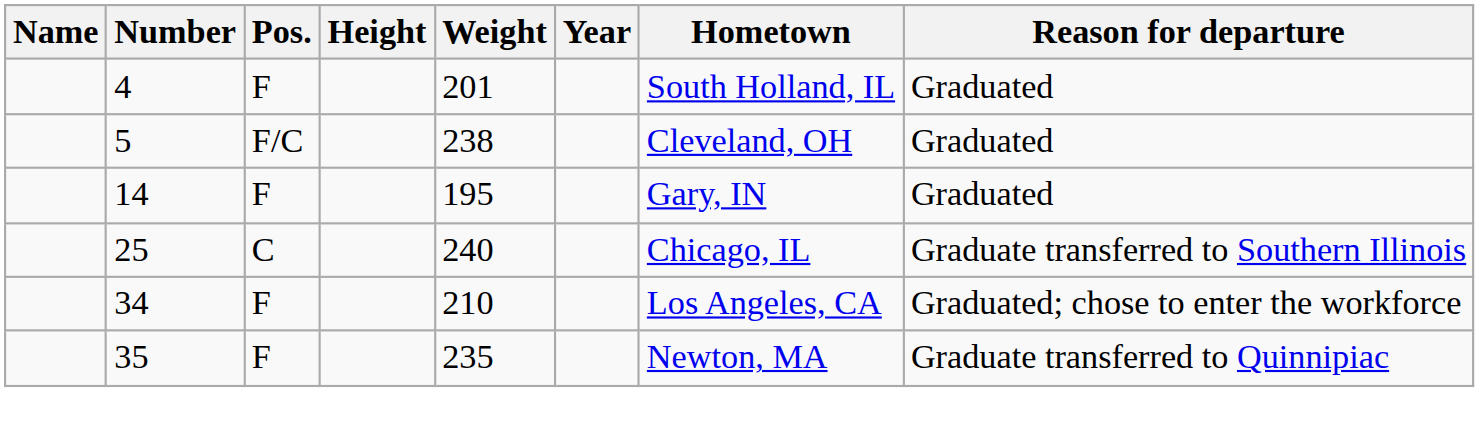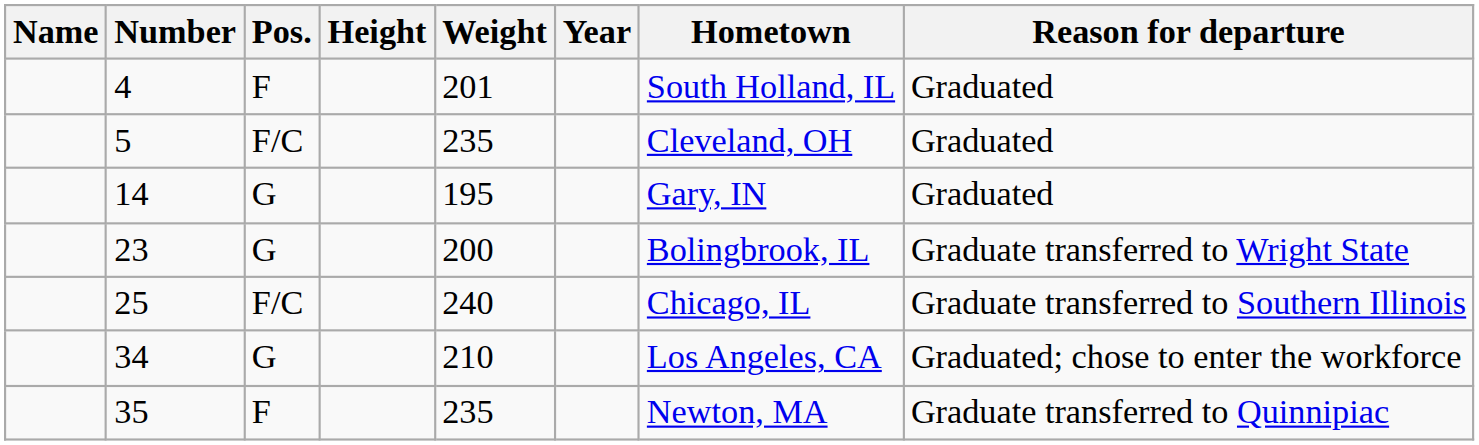5 | Weight: 238 -> 235
14 | Pos.: F -> G
+ row: 23 | G | 200 | Bolingbrook, IL | Graduate transferred to Wright State
25 | Pos.: C -> F/C
34 | Pos.: F -> G
